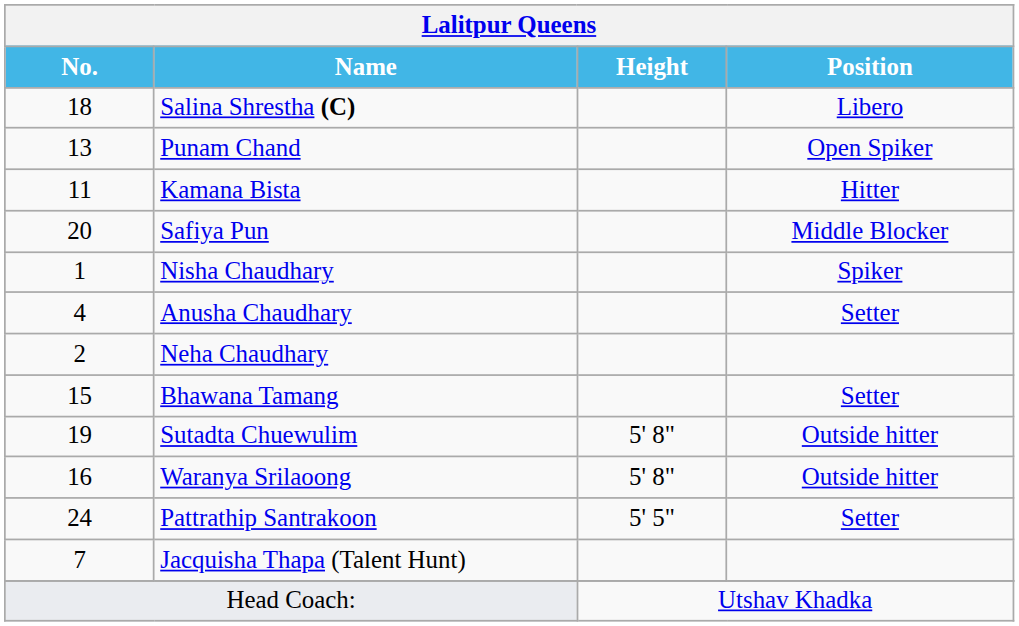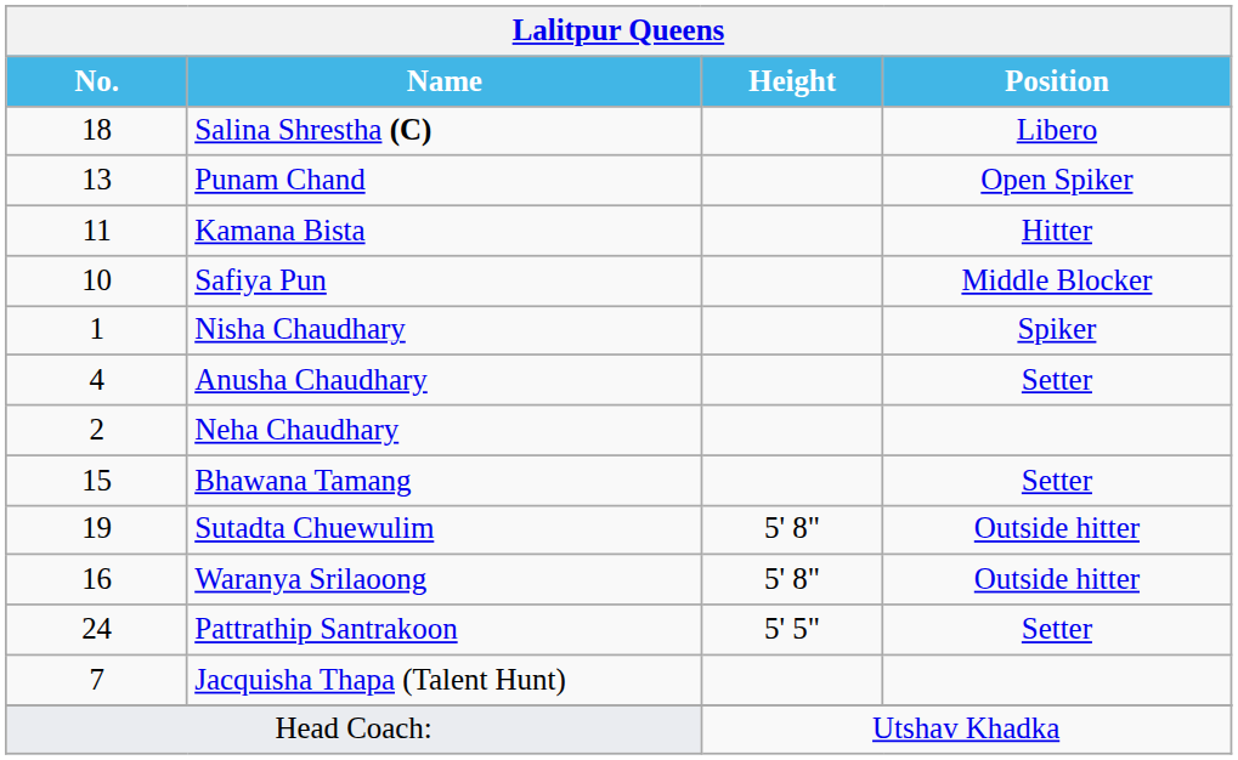Safiya Pun | No.: 20 -> 10
